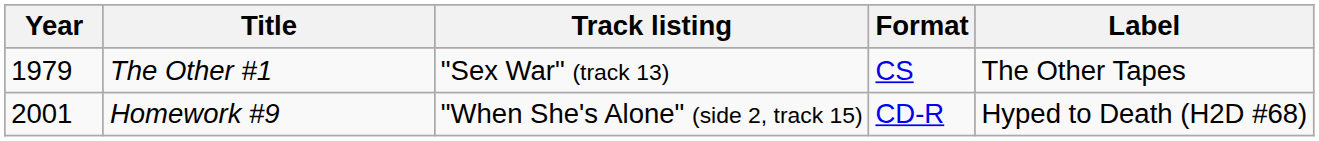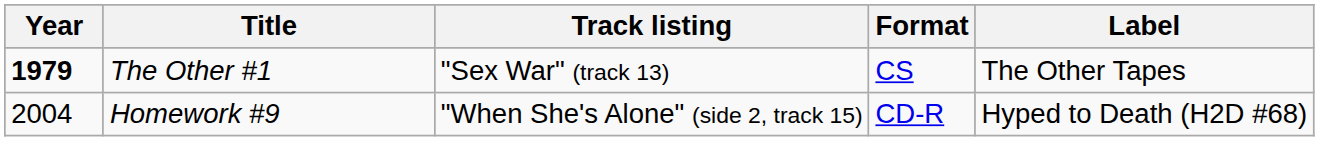The Other #1 | Year: normal -> bold
Homework #9 | Year: 2001 -> 2004
